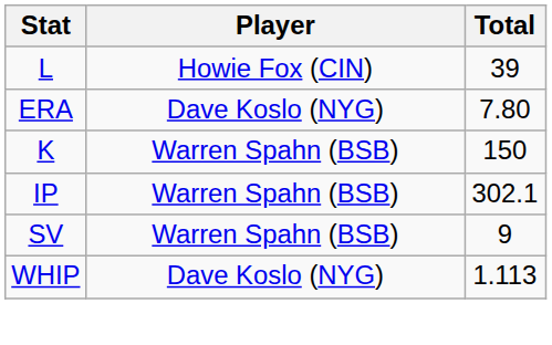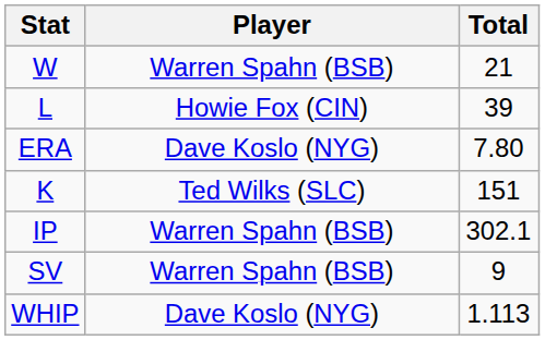+ row: W | Warren Spahn (BSB) | 21
K | Player: Warren Spahn (BSB) -> Ted Wilks (SLC)
K | Total: 150 -> 151
